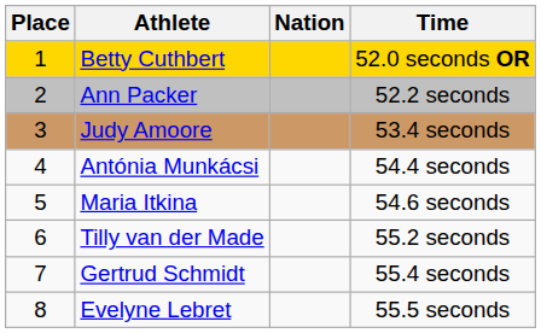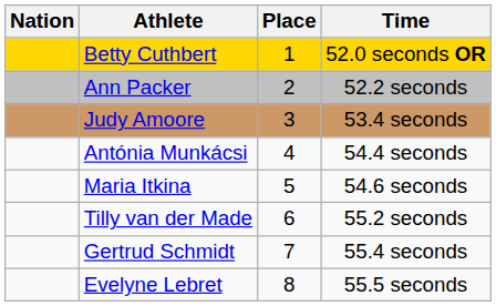columns swapped: Place <-> Nation
